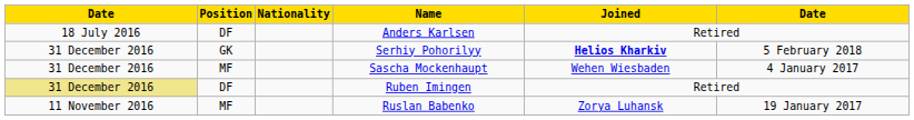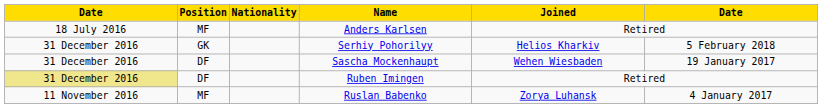Anders Karlsen | Position: DF -> MF
Serhiy Pohorilyy | Joined: bold -> normal
Sascha Mockenhaupt | Position: MF -> DF
Sascha Mockenhaupt | column 6: 4 January 2017 -> 19 January 2017
Ruslan Babenko | column 6: 19 January 2017 -> 4 January 2017
